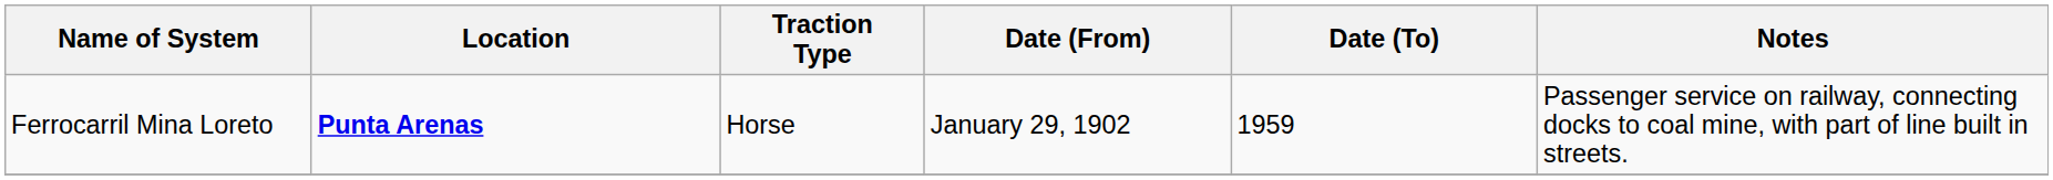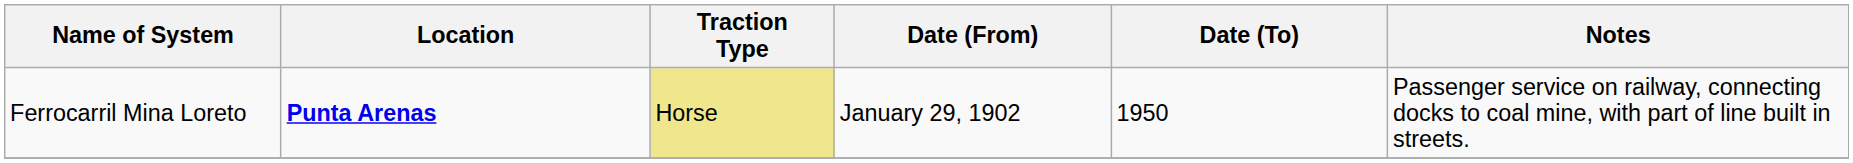Ferrocarril Mina Loreto | Traction Type: no background -> khaki background
Ferrocarril Mina Loreto | Date (To): 1959 -> 1950
